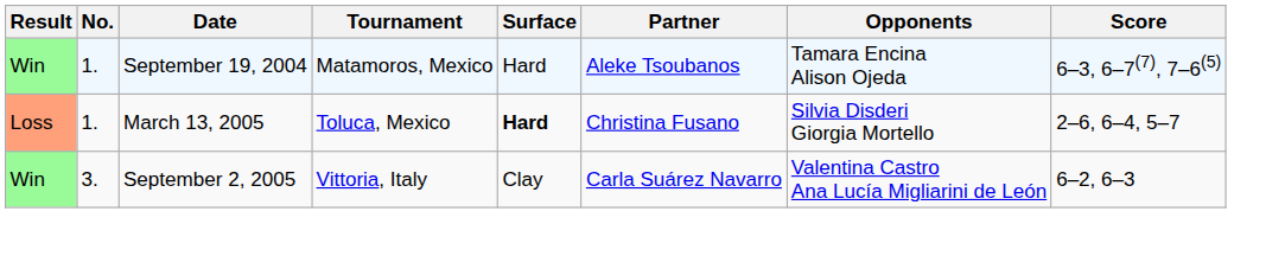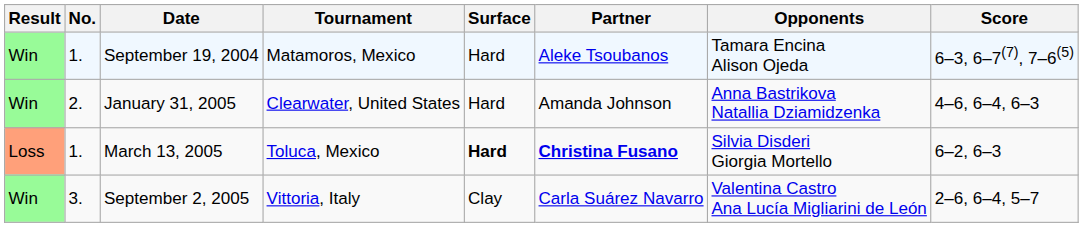+ row: Win | 2. | January 31, 2005 | Clearwater, United States | Hard | Amanda Johnson | Anna Bastrikova Natallia Dziamidzenka | 4–6, 6–4, 6–3
March 13, 2005 | Partner: normal -> bold
March 13, 2005 | Score: 2–6, 6–4, 5–7 -> 6–2, 6–3
September 2, 2005 | Score: 6–2, 6–3 -> 2–6, 6–4, 5–7
